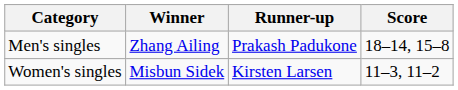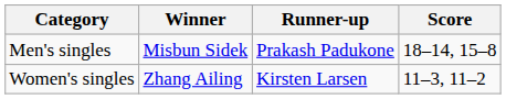Men's singles | Winner: Zhang Ailing -> Misbun Sidek
Women's singles | Winner: Misbun Sidek -> Zhang Ailing
